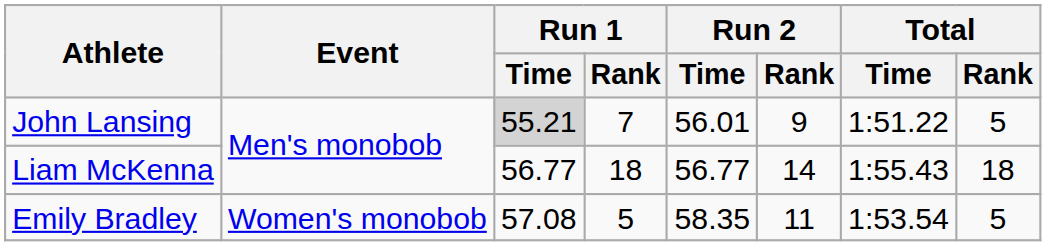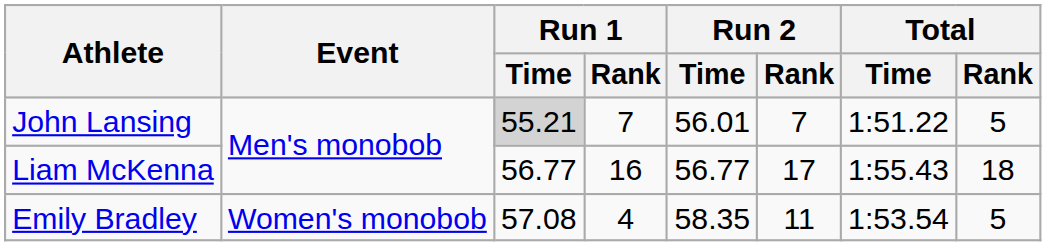John Lansing | Run 2 / Rank: 9 -> 7
Liam McKenna | Run 1 / Rank: 18 -> 16
Liam McKenna | Run 2 / Rank: 14 -> 17
Emily Bradley | Run 1 / Rank: 5 -> 4
